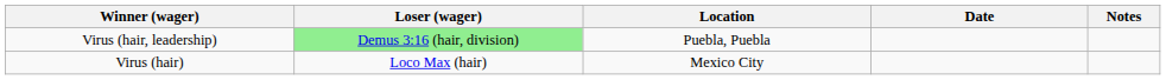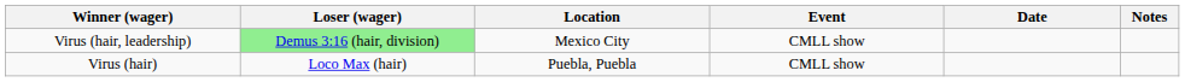+ column: Event | CMLL show | CMLL show
Virus (hair, leadership) | Location: Puebla, Puebla -> Mexico City
Virus (hair) | Location: Mexico City -> Puebla, Puebla
